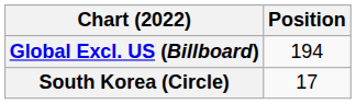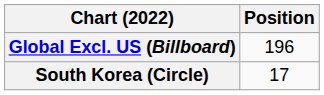Global Excl. US (Billboard) | Position: 194 -> 196
